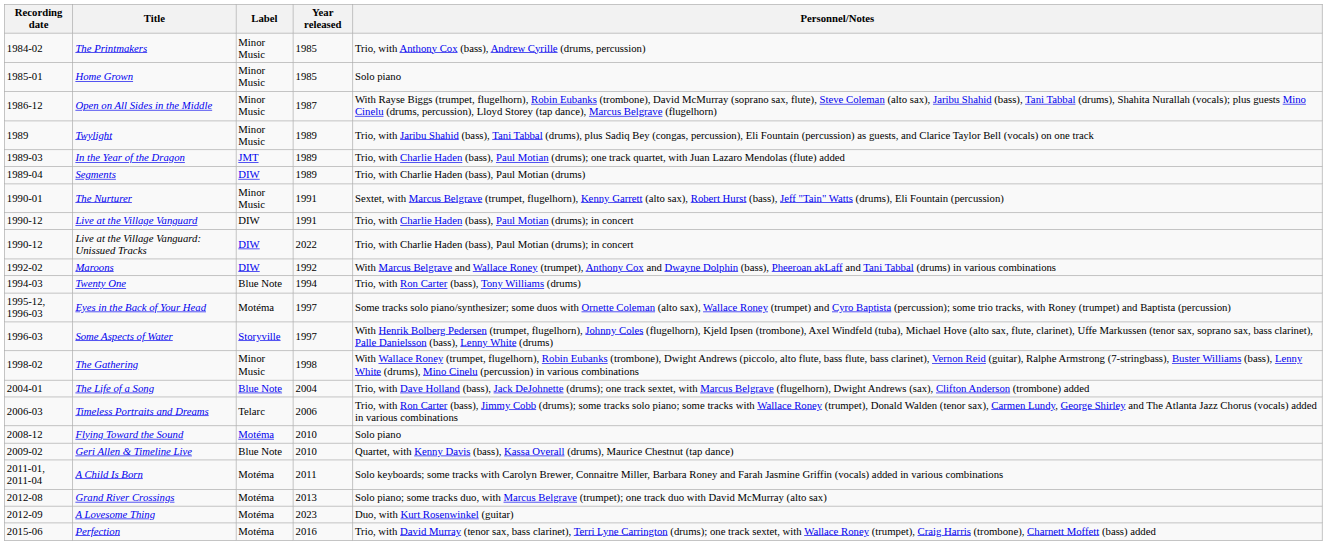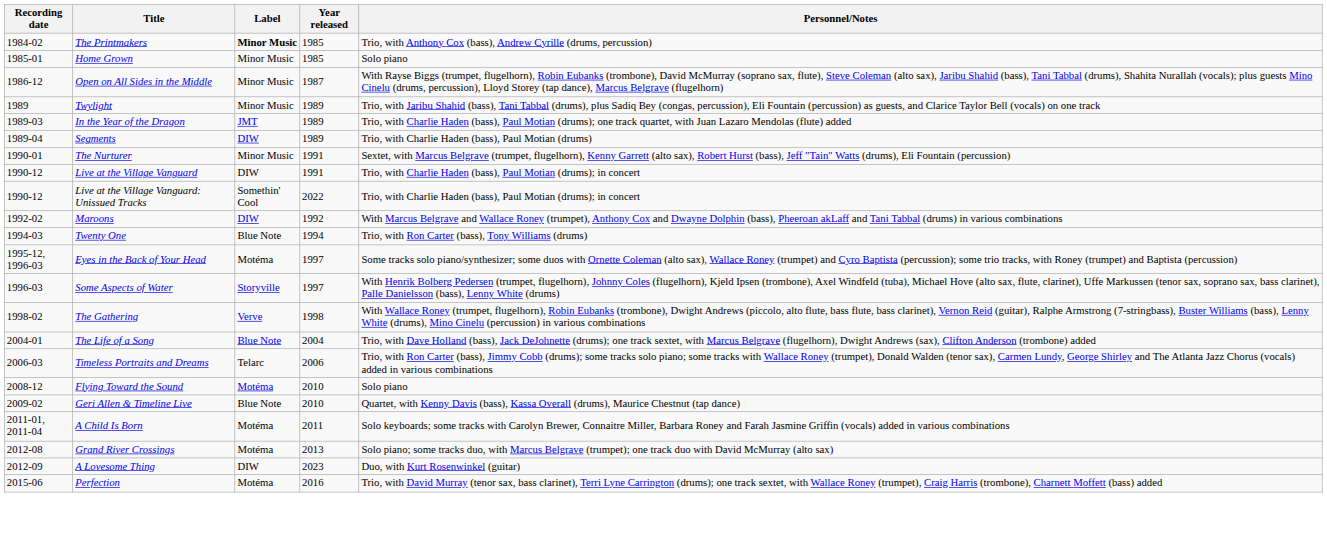The Printmakers | Label: normal -> bold
Live at the Village Vanguard: Unissued Tracks | Label: DIW -> Somethin' Cool
The Gathering | Label: Minor Music -> Verve
A Lovesome Thing | Label: Motéma -> DIW
